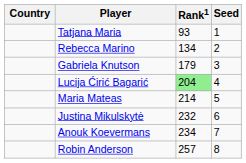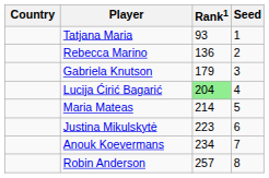Rebecca Marino | Rank1: 134 -> 136
Justina Mikulskytė | Rank1: 232 -> 223
